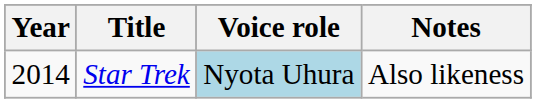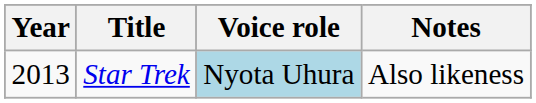Star Trek | Year: 2014 -> 2013
